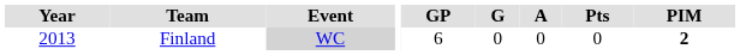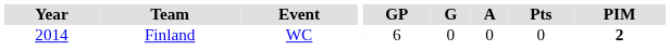Finland | Year: 2013 -> 2014
Finland | Event: lightgrey background -> no background
